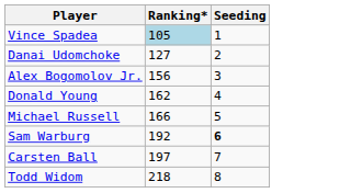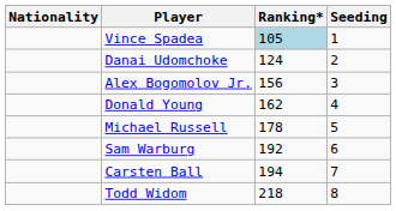+ column: Nationality
Danai Udomchoke | Ranking*: 127 -> 124
Michael Russell | Ranking*: 166 -> 178
Sam Warburg | Seeding: bold -> normal
Carsten Ball | Ranking*: 197 -> 194
